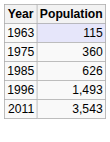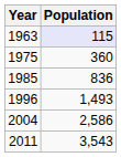1985 | Population: 626 -> 836
+ row: 2004 | 2,586
